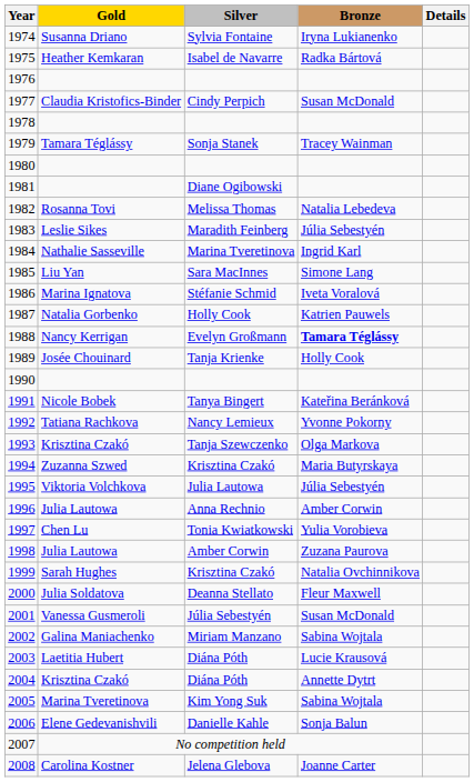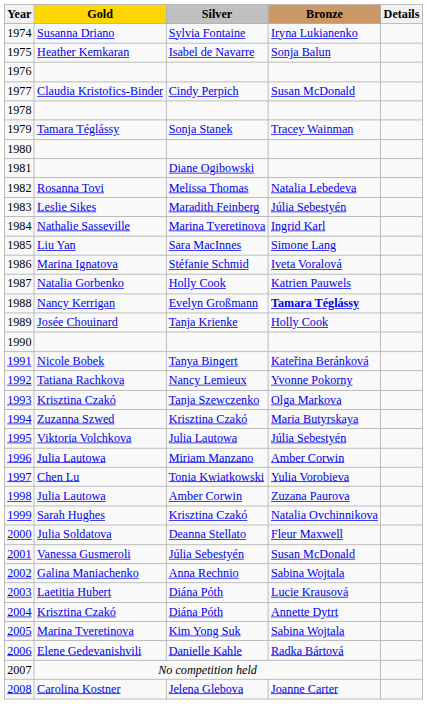1975 | Bronze: Radka Bártová -> Sonja Balun
1996 | Silver: Anna Rechnio -> Miriam Manzano
2002 | Silver: Miriam Manzano -> Anna Rechnio
2006 | Bronze: Sonja Balun -> Radka Bártová
